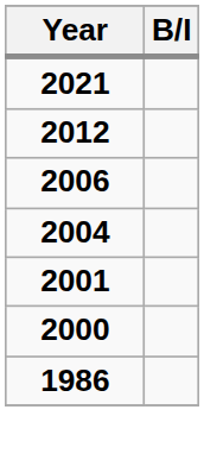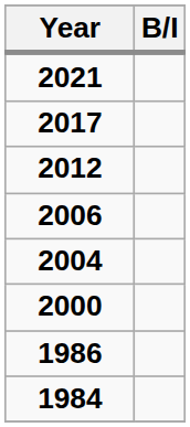+ row: 2017
- row: 2001
+ row: 1984
